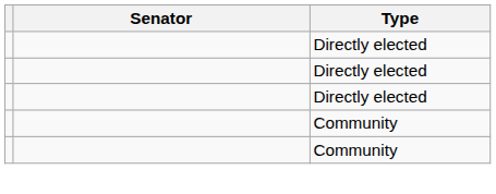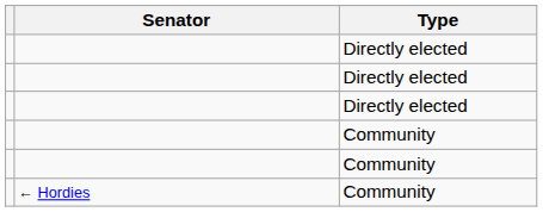+ row: ← Hordies | Community
